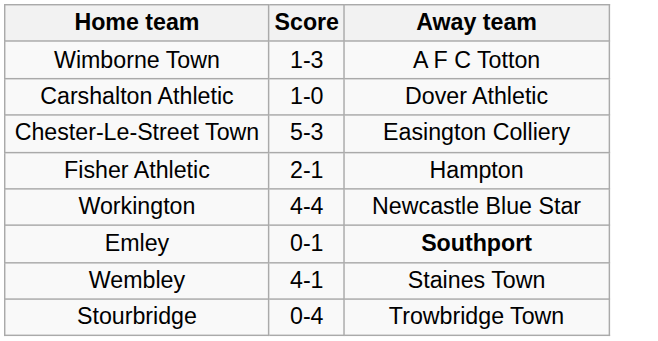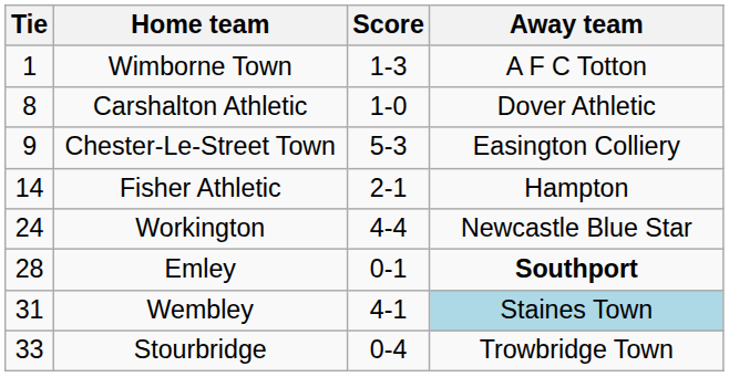+ column: Tie | 1 | 8 | 9 | 14 | 24 | 28 | 31 | 33
Wembley | Away team: no background -> lightblue background
